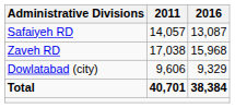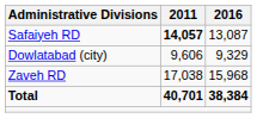Safaiyeh RD | 2011: normal -> bold
rows swapped: Zaveh RD <-> Dowlatabad (city)
